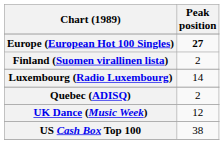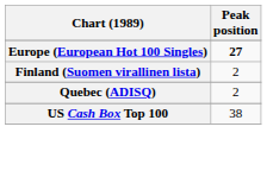- row: Luxembourg (Radio Luxembourg) | 14
- row: UK Dance (Music Week) | 12
